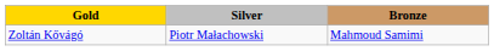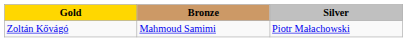columns swapped: Silver <-> Bronze
